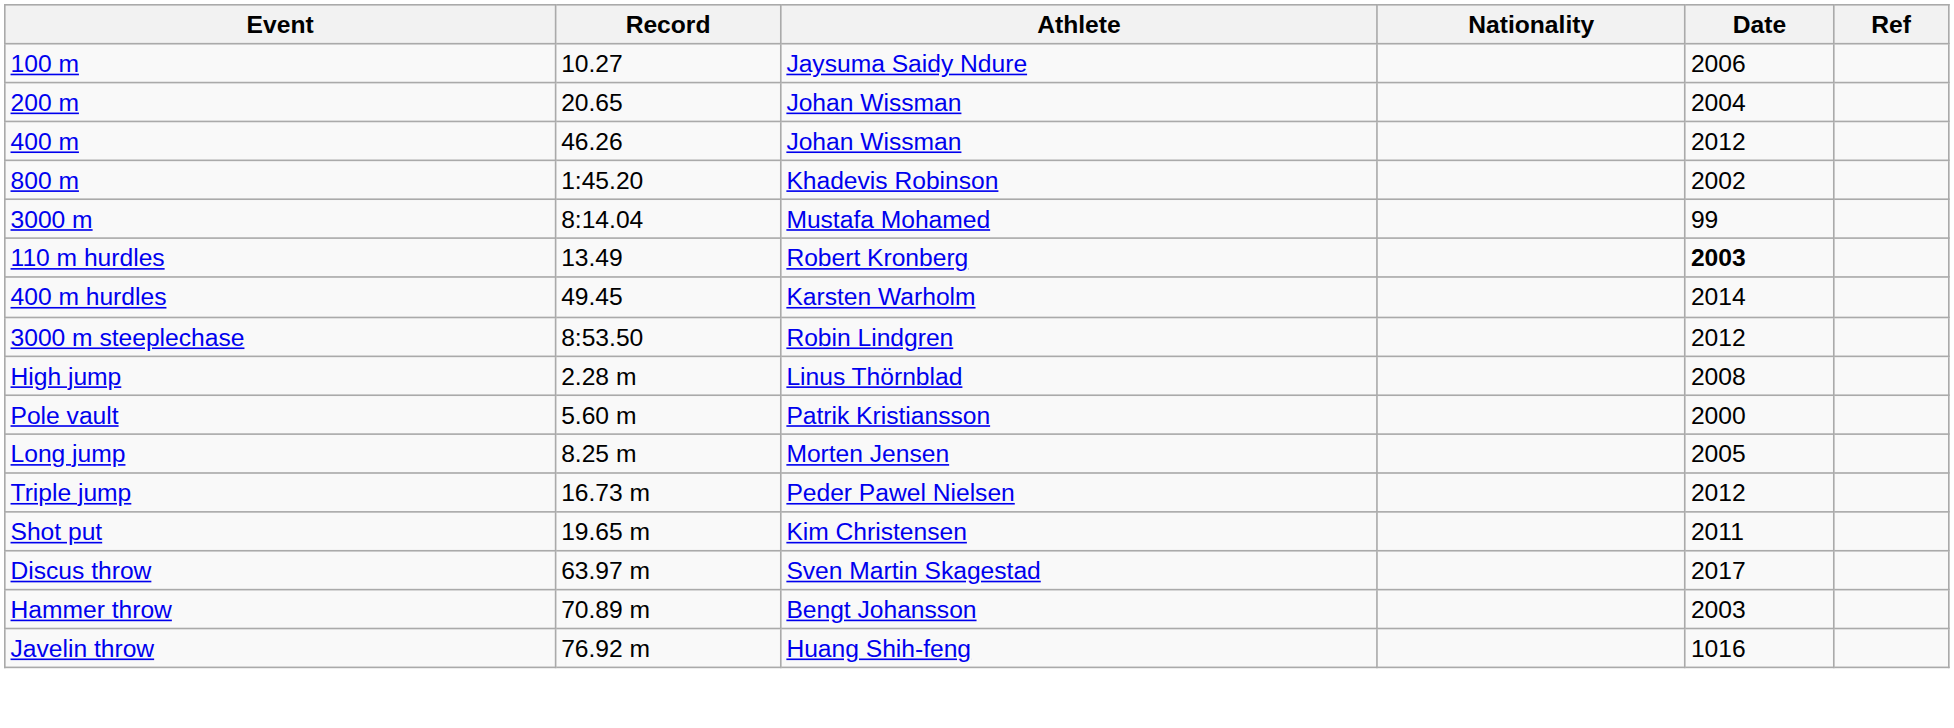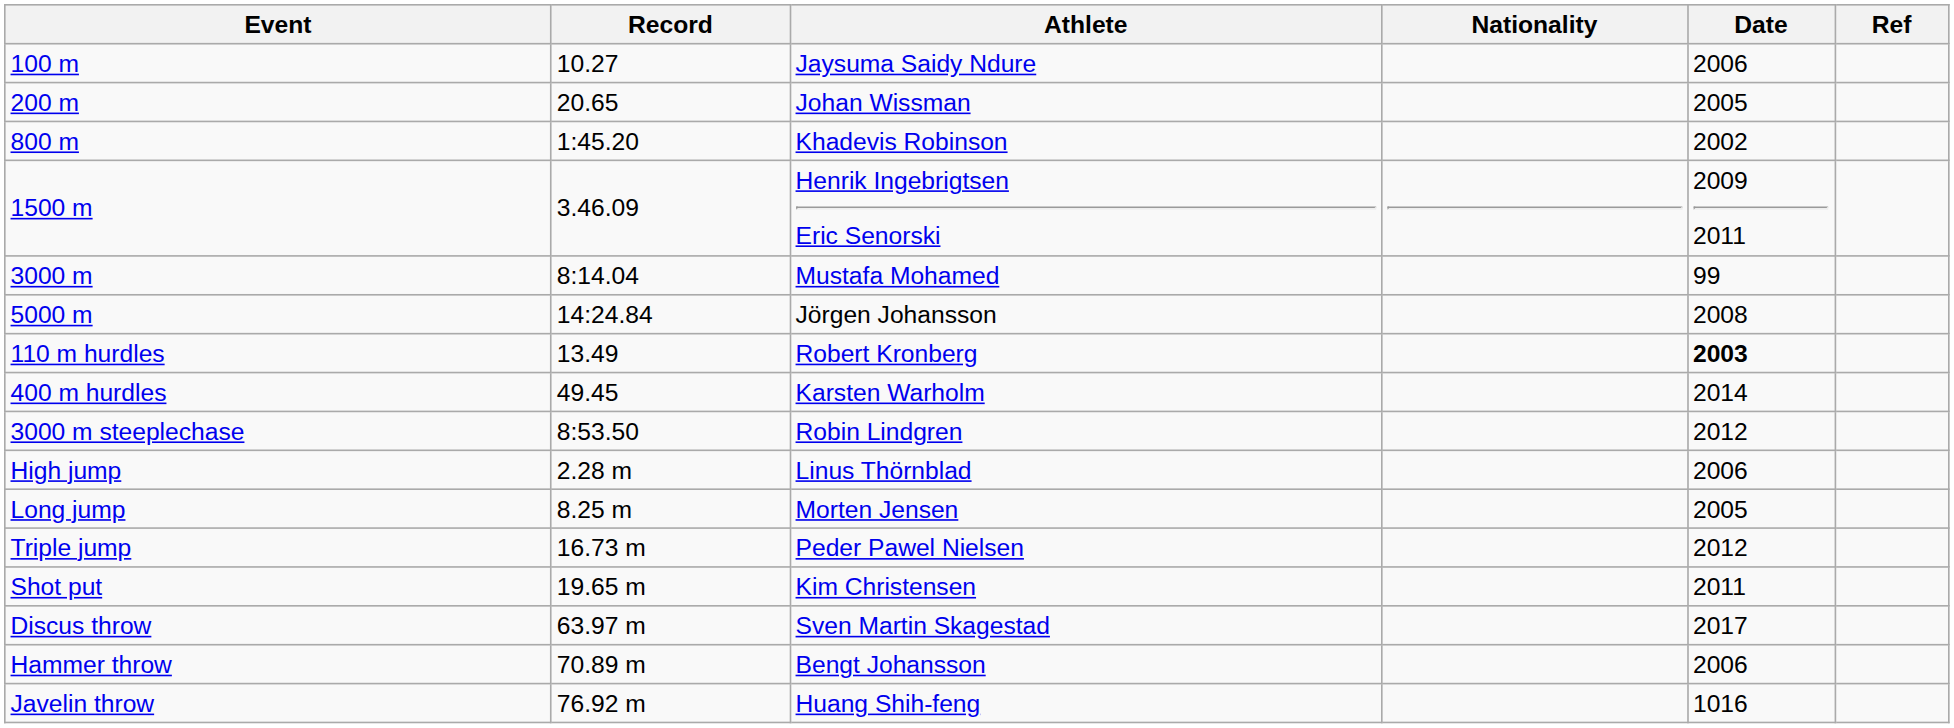200 m | Date: 2004 -> 2005
- row: 400 m | 46.26 | Johan Wissman | 2012
+ row: 1500 m | 3.46.09 | Henrik Ingebrigtsen Eric Senorski | 2009 2011
+ row: 5000 m | 14:24.84 | Jörgen Johansson | 2008
High jump | Date: 2008 -> 2006
- row: Pole vault | 5.60 m | Patrik Kristiansson | 2000
Hammer throw | Date: 2003 -> 2006
